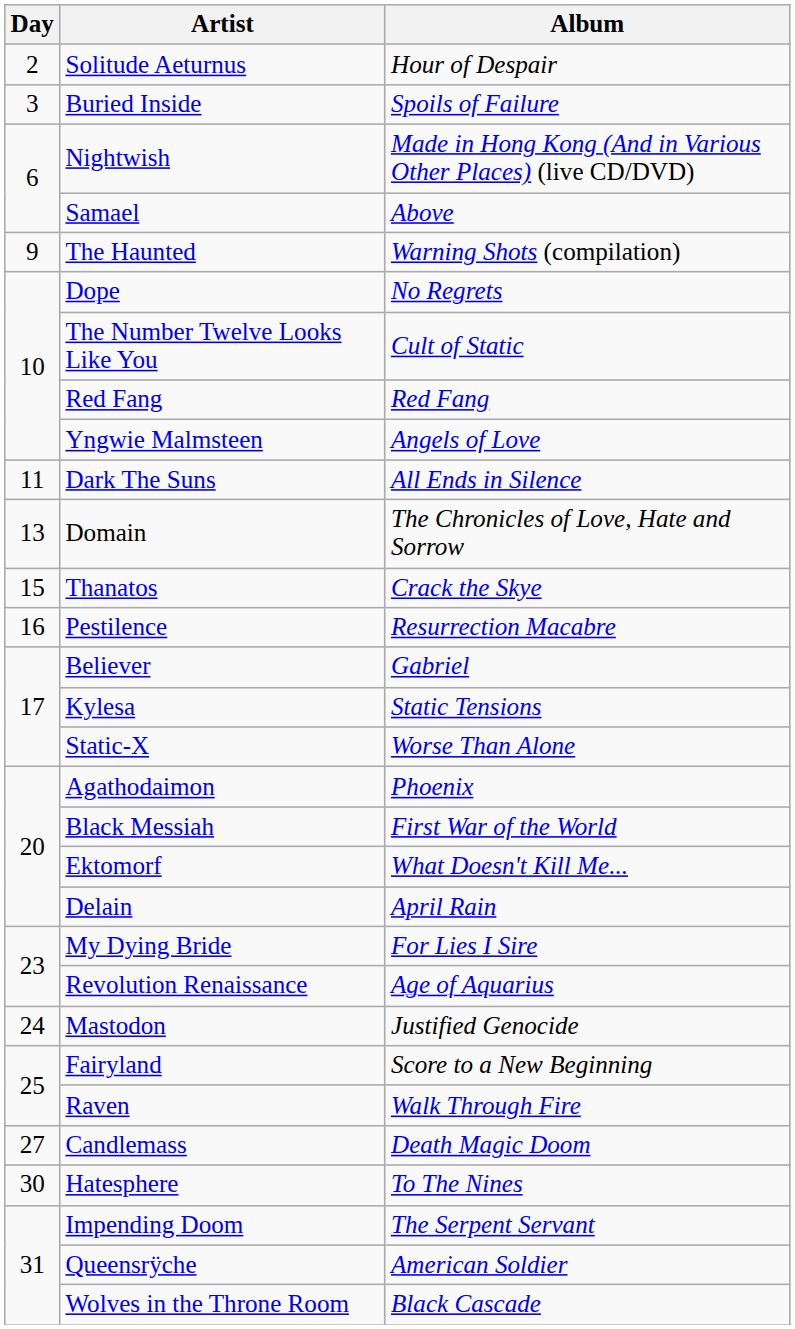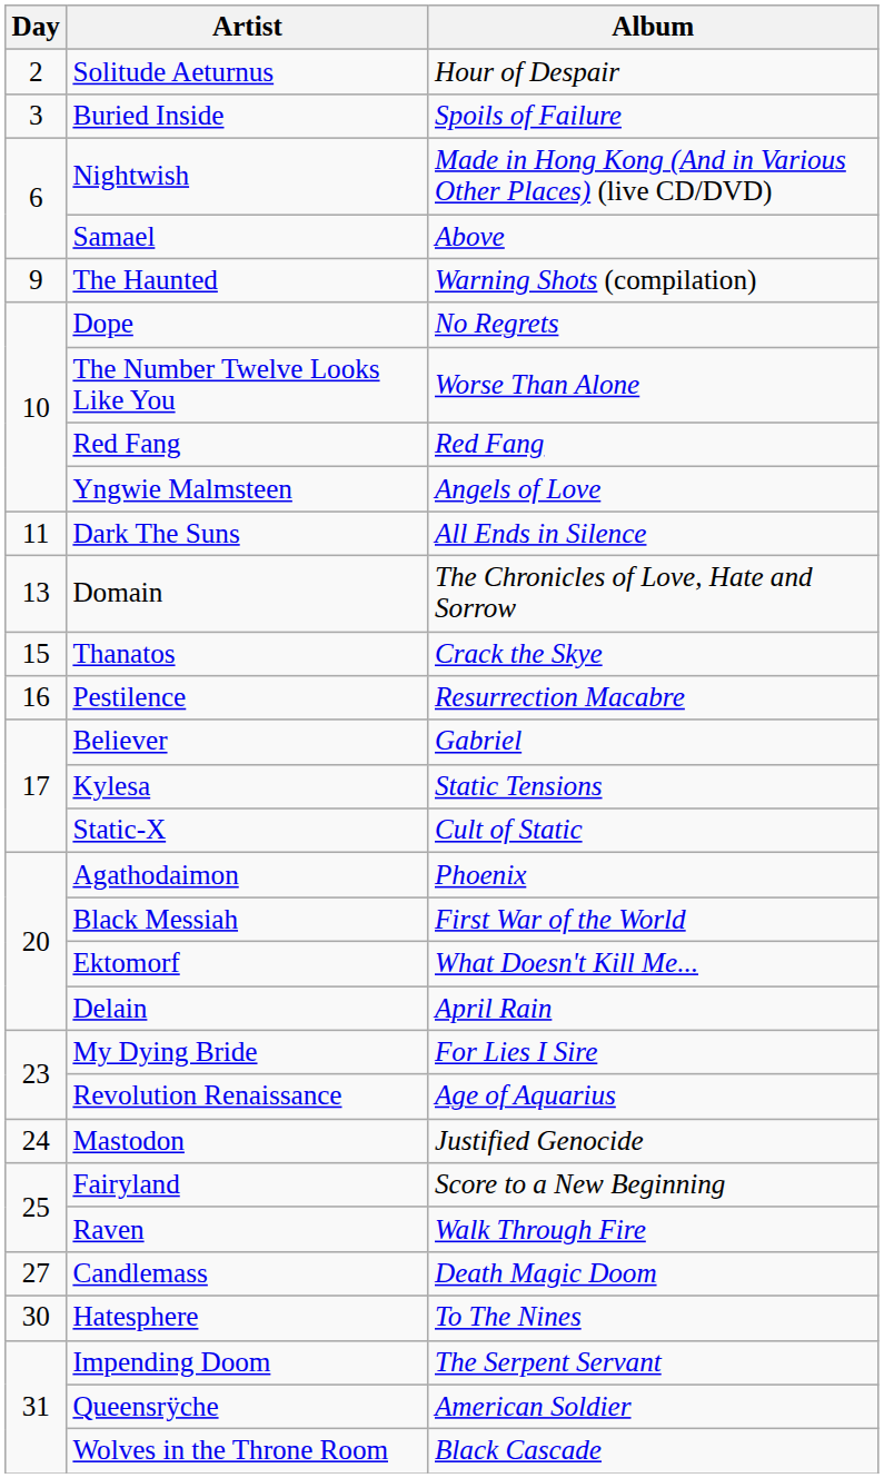The Number Twelve Looks Like You | Album: Cult of Static -> Worse Than Alone
Static-X | Album: Worse Than Alone -> Cult of Static
